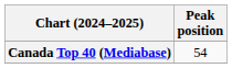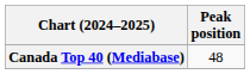Canada Top 40 (Mediabase) | Peak position: 54 -> 48
